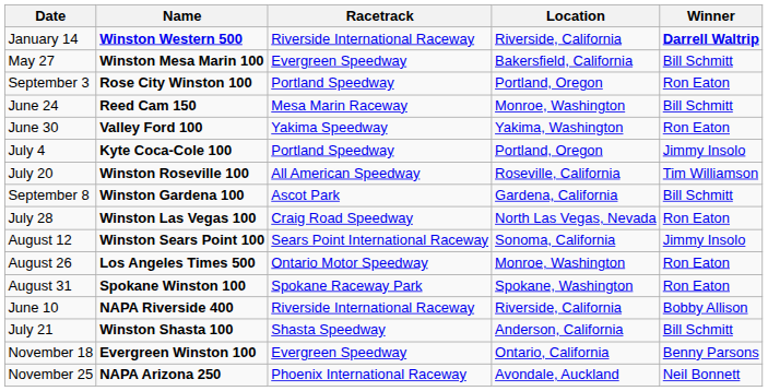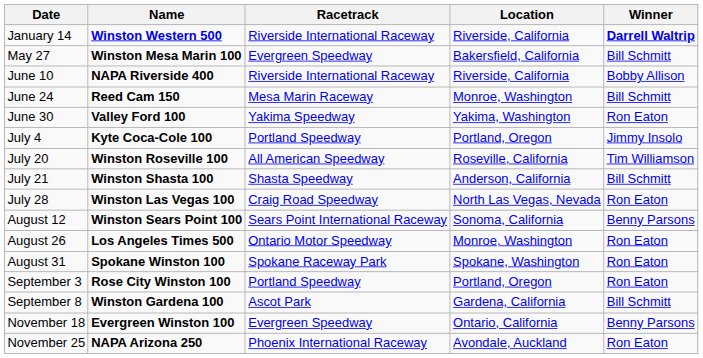rows swapped: June 10 <-> September 3
rows swapped: July 21 <-> September 8
August 12 | Winner: Jimmy Insolo -> Benny Parsons
November 25 | Winner: Neil Bonnett -> Ron Eaton
